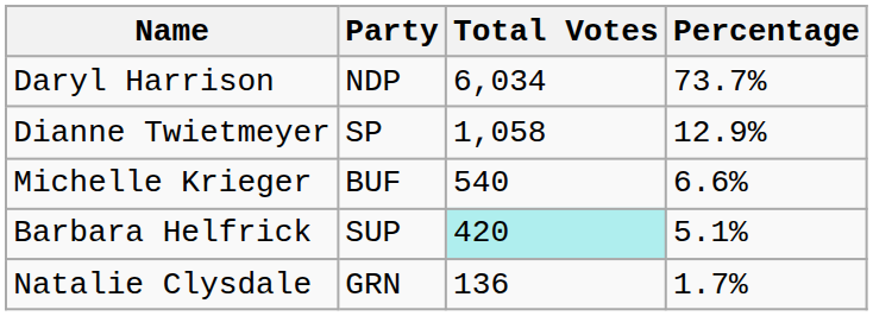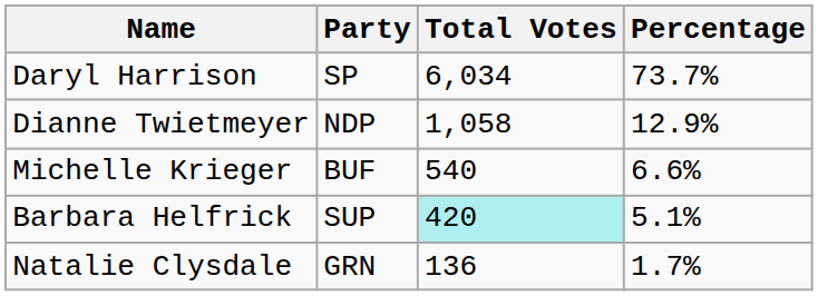Daryl Harrison | Party: NDP -> SP
Dianne Twietmeyer | Party: SP -> NDP
